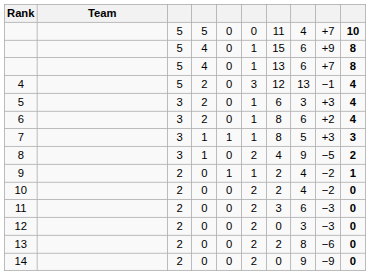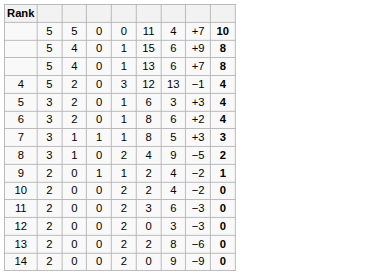- column: Team
